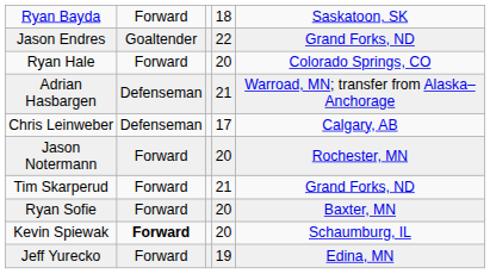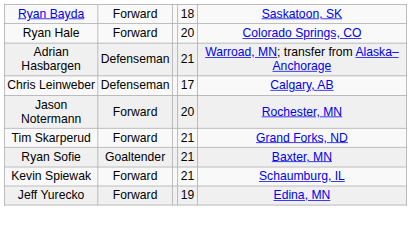- row: Jason Endres | Goaltender | 22 | Grand Forks, ND
Ryan Sofie | column 2: Forward -> Goaltender
Ryan Sofie | column 4: 20 -> 21
Kevin Spiewak | column 2: bold -> normal
Kevin Spiewak | column 4: 20 -> 21
